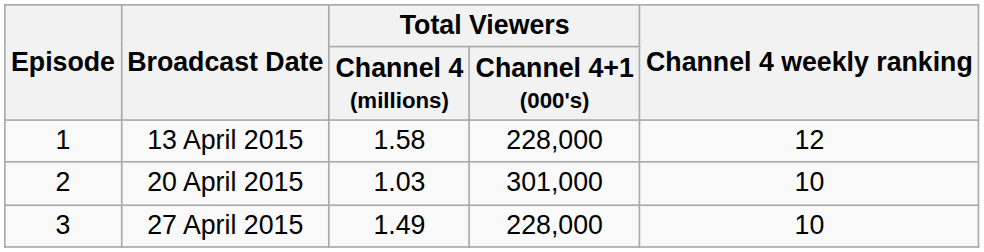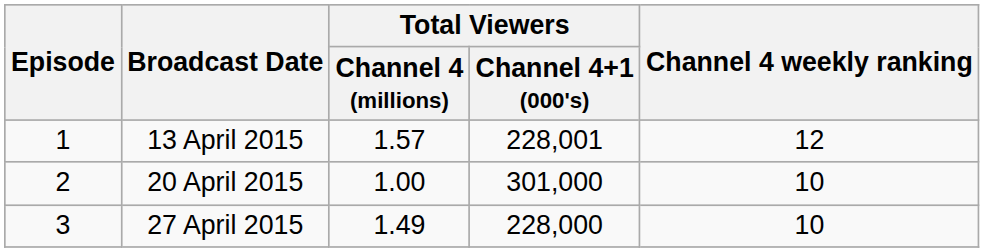13 April 2015 | Total Viewers / Channel 4 (millions): 1.58 -> 1.57
13 April 2015 | Total Viewers / Channel 4+1 (000's): 228,000 -> 228,001
20 April 2015 | Total Viewers / Channel 4 (millions): 1.03 -> 1.00
